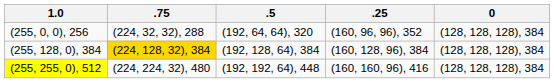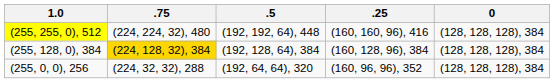rows swapped: (255, 0, 0), 256 <-> (255, 255, 0), 512
